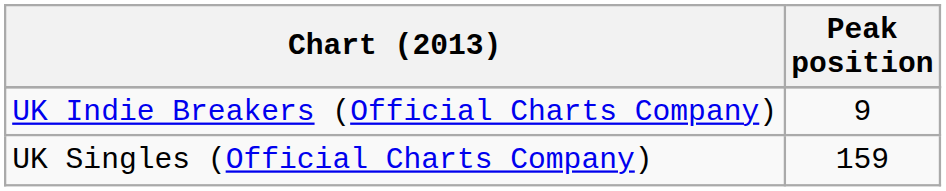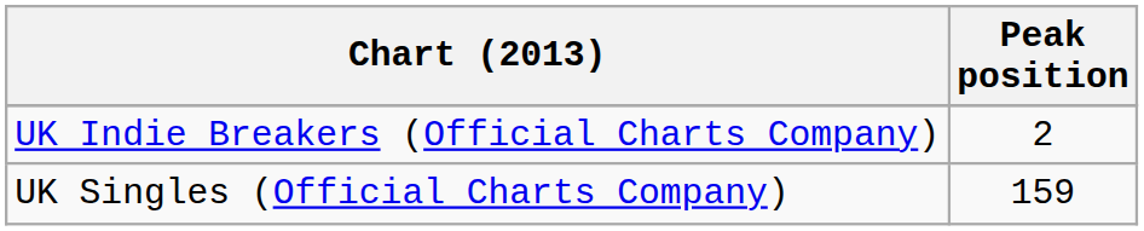UK Indie Breakers (Official Charts Company) | Peak position: 9 -> 2
